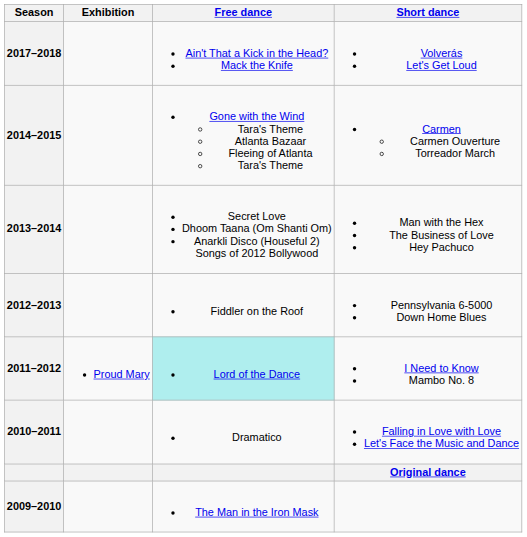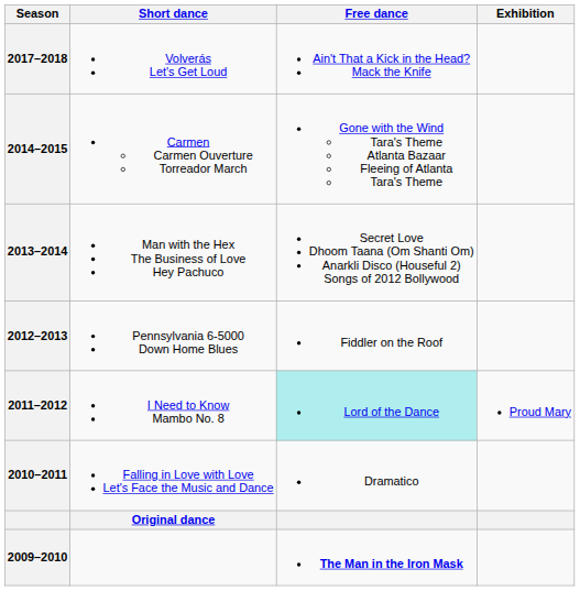columns swapped: Short dance <-> Exhibition
2009–2010 | Free dance: normal -> bold
